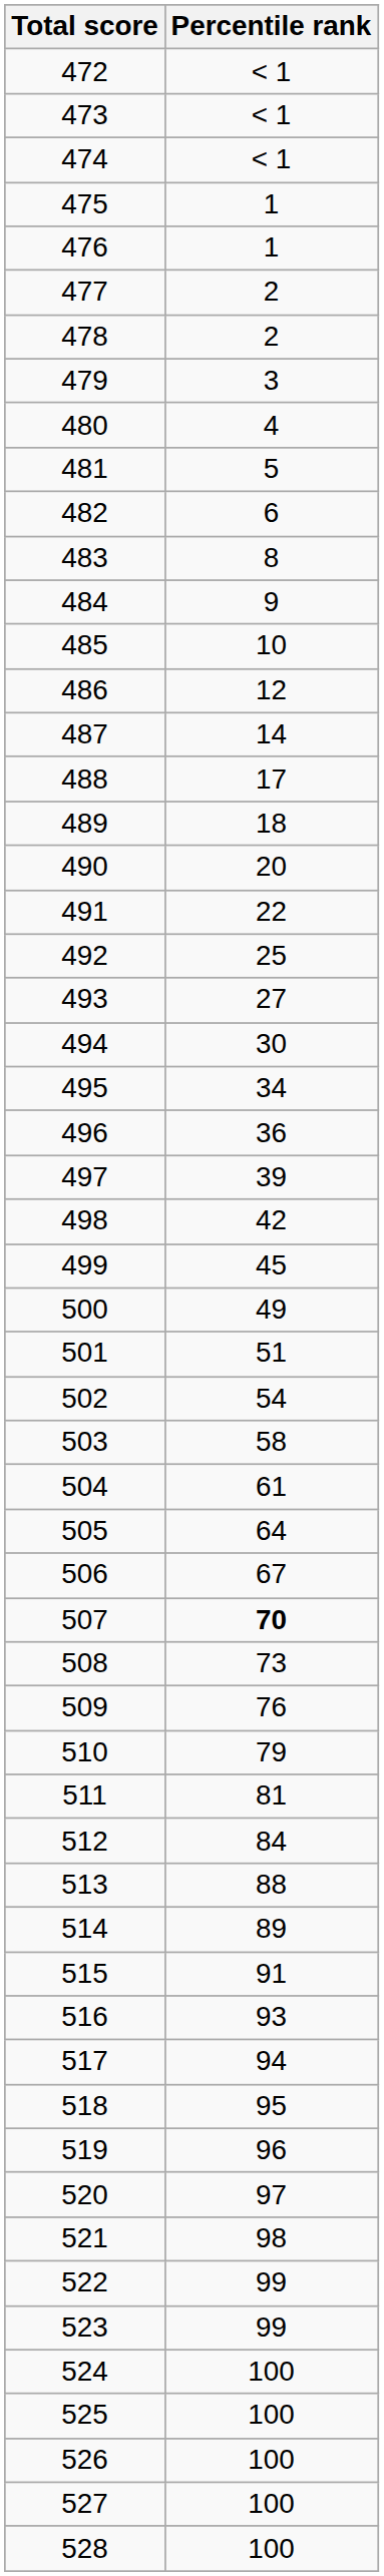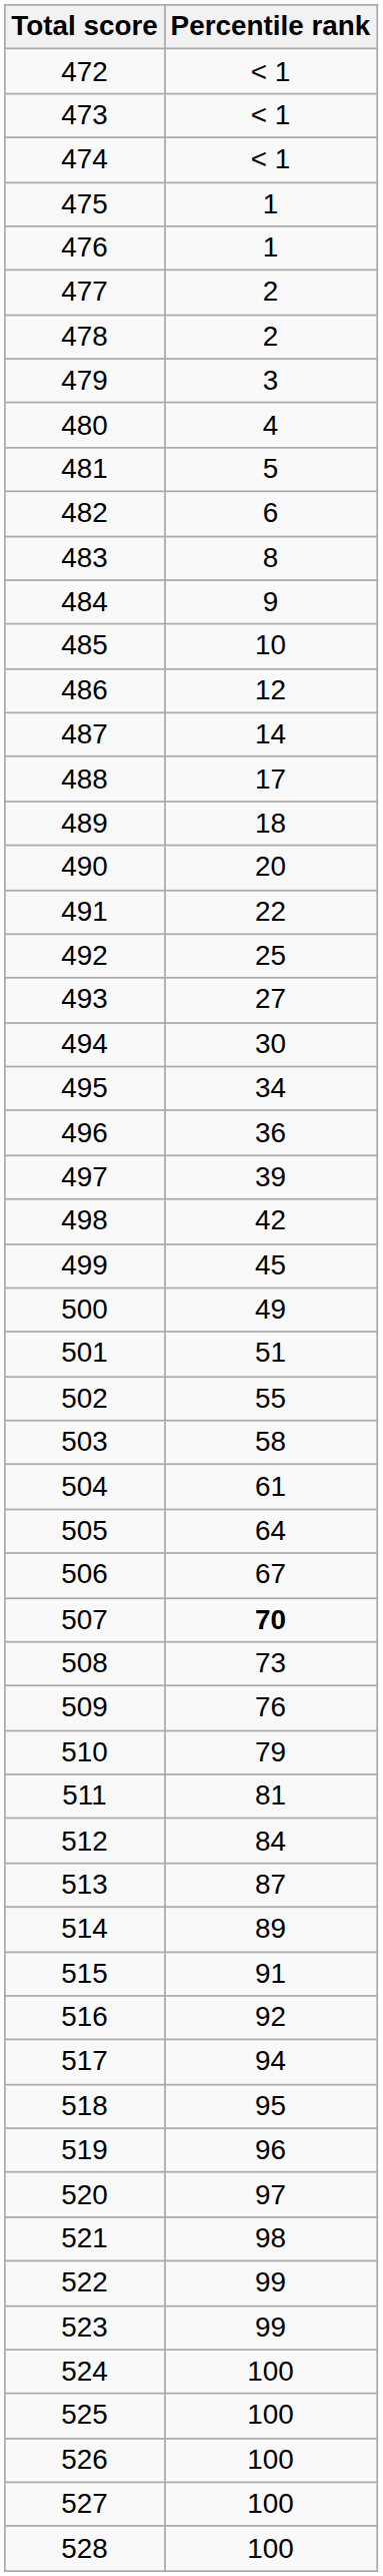502 | Percentile rank: 54 -> 55
513 | Percentile rank: 88 -> 87
516 | Percentile rank: 93 -> 92
